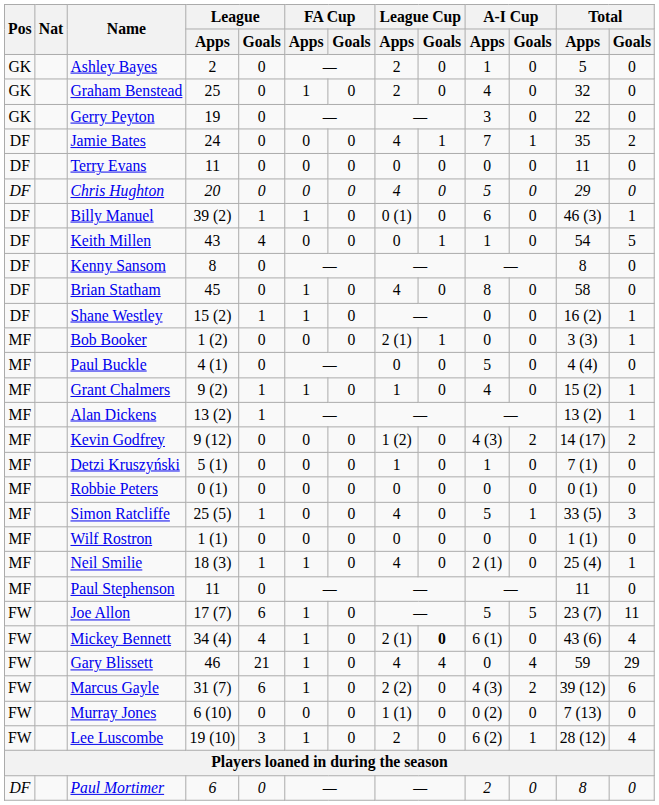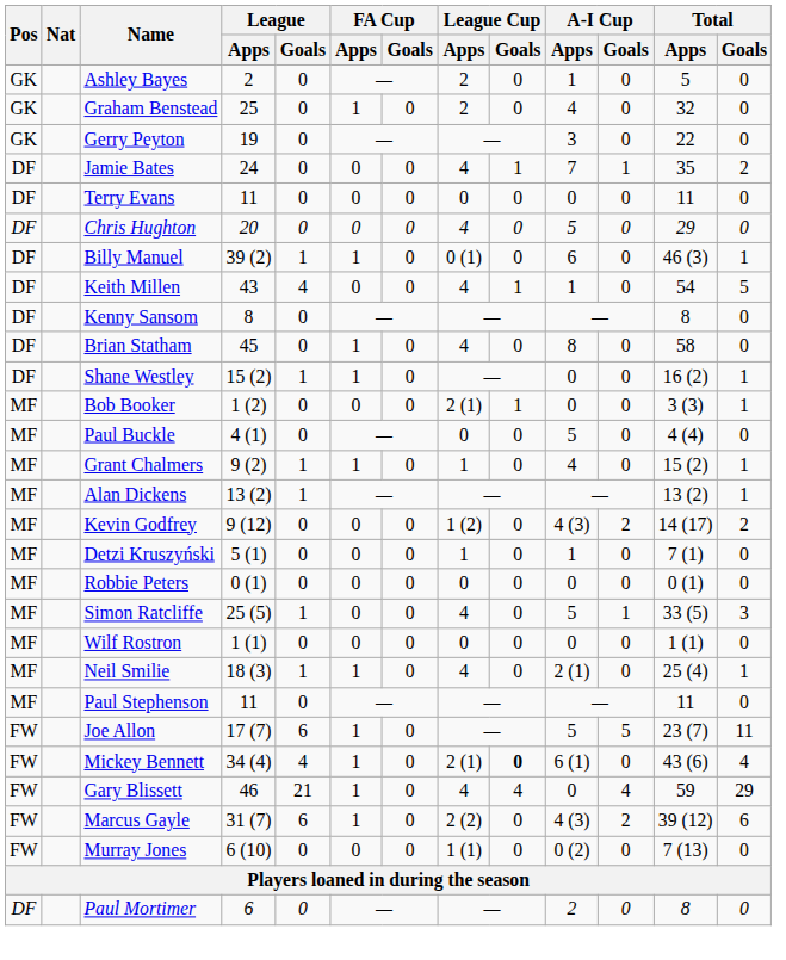Keith Millen | League Cup / Apps: 0 -> 4
- row: FW | Lee Luscombe | 19 (10) | 3 | 1 | 0 | 2 | 0 | 6 (2) | 1 | 28 (12) | 4
